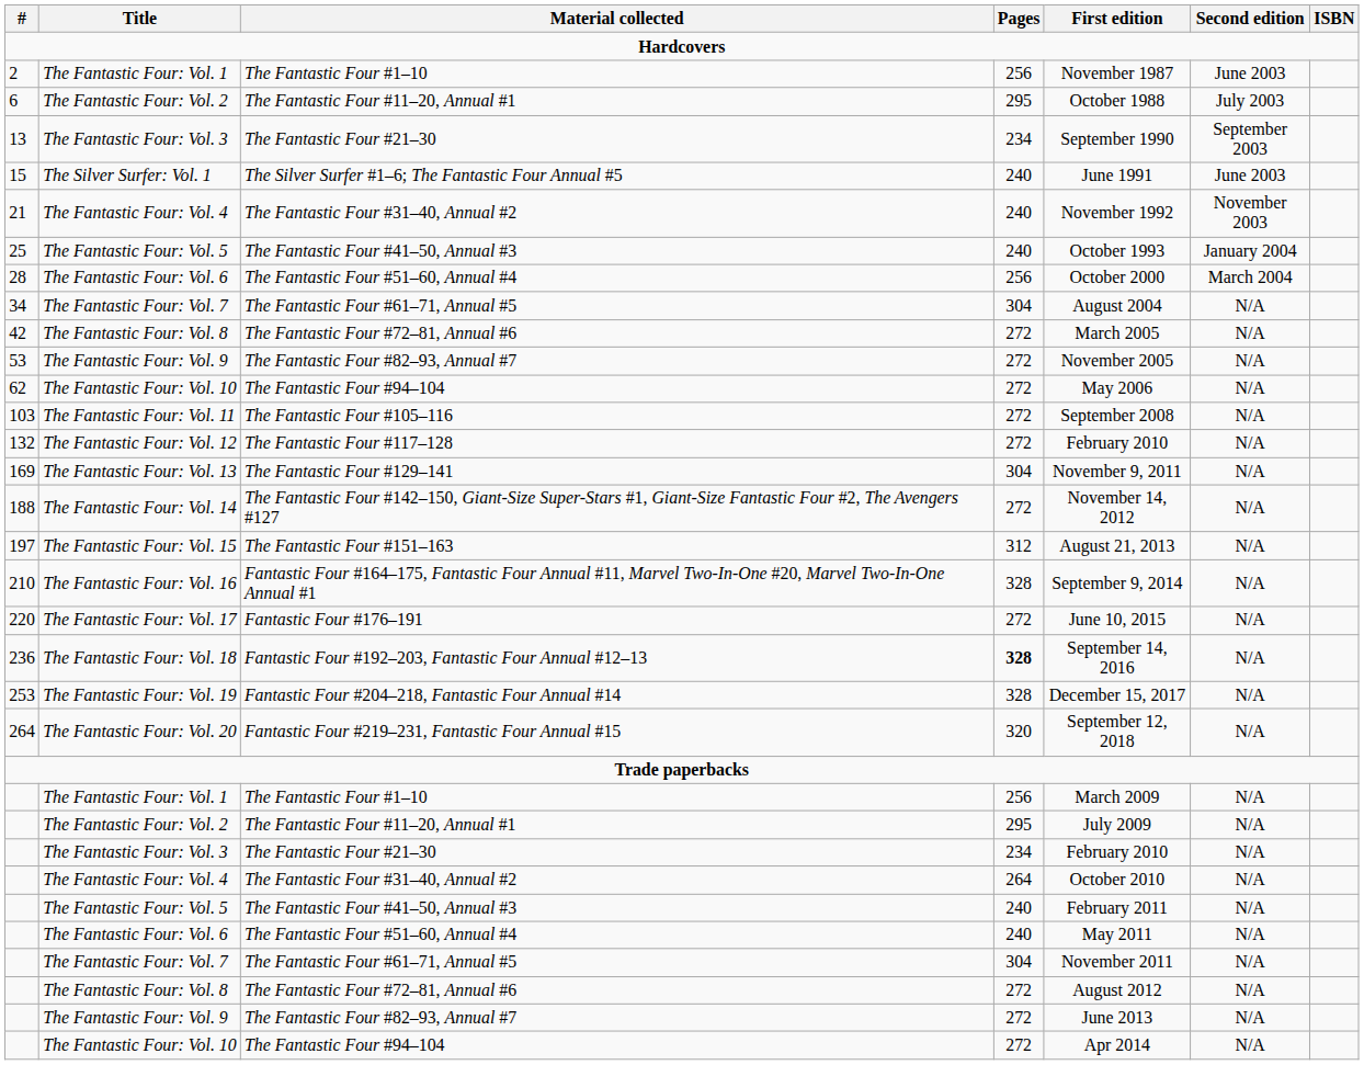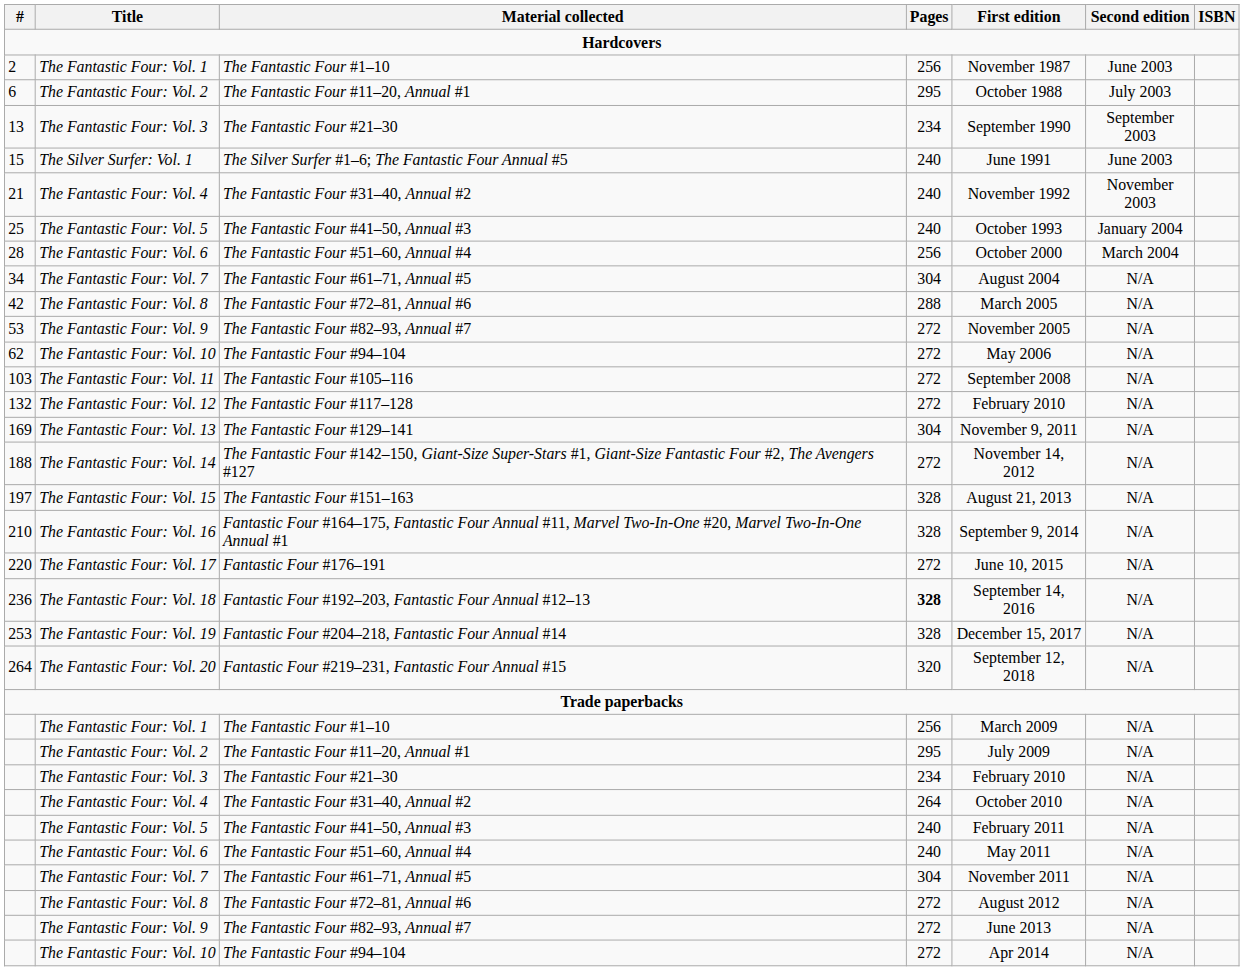42 | Pages: 272 -> 288
197 | Pages: 312 -> 328
